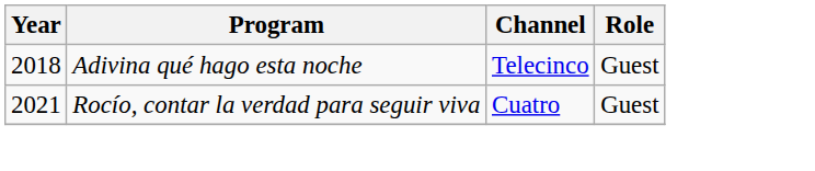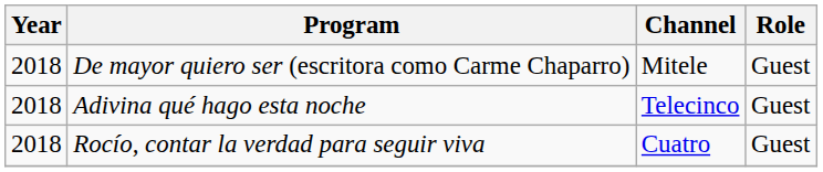+ row: 2018 | De mayor quiero ser (escritora como Carme Chaparro) | Mitele | Guest
Rocío, contar la verdad para seguir viva | Year: 2021 -> 2018
